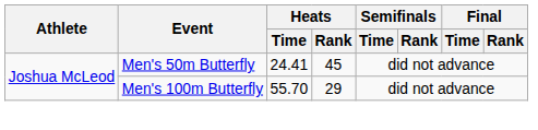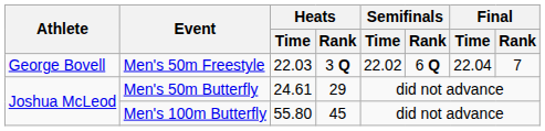+ row: George Bovell | Men's 50m Freestyle | 22.03 | 3 Q | 22.02 | 6 Q | 22.04 | 7
Men's 50m Butterfly | Heats / Time: 24.41 -> 24.61
Men's 50m Butterfly | Heats / Rank: 45 -> 29
Men's 100m Butterfly | Heats / Time: 55.70 -> 55.80
Men's 100m Butterfly | Heats / Rank: 29 -> 45
